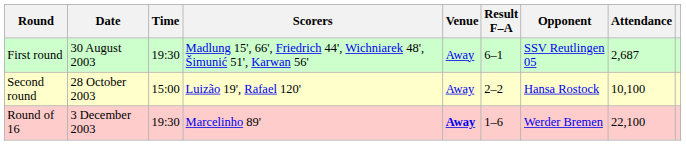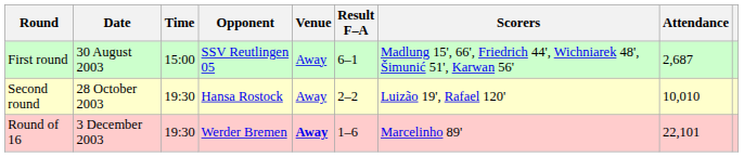columns swapped: Opponent <-> Scorers
First round | Time: 19:30 -> 15:00
Second round | Time: 15:00 -> 19:30
Second round | Attendance: 10,100 -> 10,010
Round of 16 | Attendance: 22,100 -> 22,101
